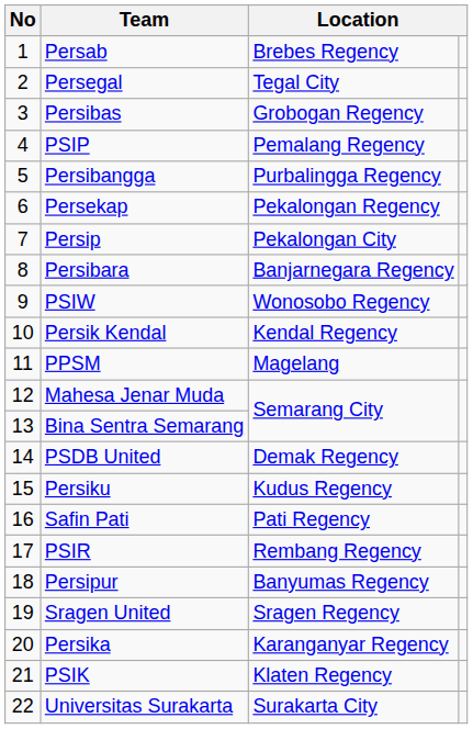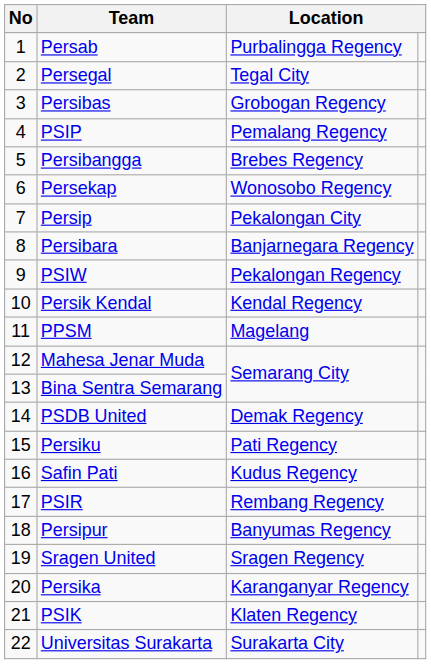Persab | column 3: Brebes Regency -> Purbalingga Regency
Persibangga | column 3: Purbalingga Regency -> Brebes Regency
Persekap | column 3: Pekalongan Regency -> Wonosobo Regency
PSIW | column 3: Wonosobo Regency -> Pekalongan Regency
Persiku | column 3: Kudus Regency -> Pati Regency
Safin Pati | column 3: Pati Regency -> Kudus Regency
